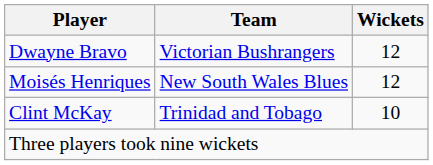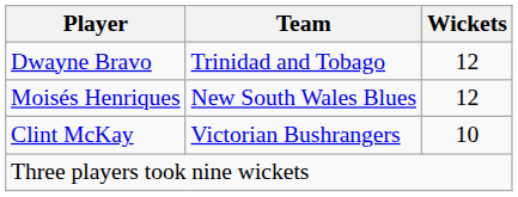Dwayne Bravo | Team: Victorian Bushrangers -> Trinidad and Tobago
Clint McKay | Team: Trinidad and Tobago -> Victorian Bushrangers
